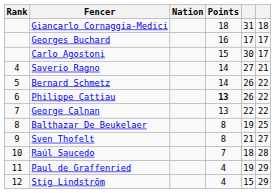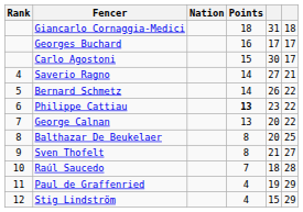Philippe Cattiau | column 5: 26 -> 23
George Calnan | column 5: 22 -> 20
Balthazar De Beukelaer | column 5: 19 -> 20
